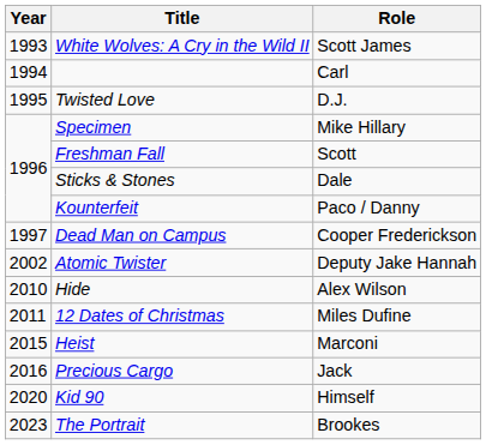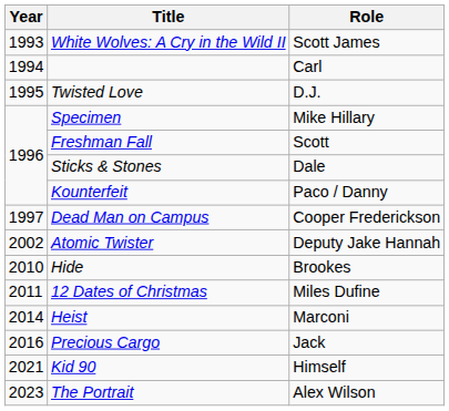Hide | Role: Alex Wilson -> Brookes
Heist | Year: 2015 -> 2014
Kid 90 | Year: 2020 -> 2021
The Portrait | Role: Brookes -> Alex Wilson
